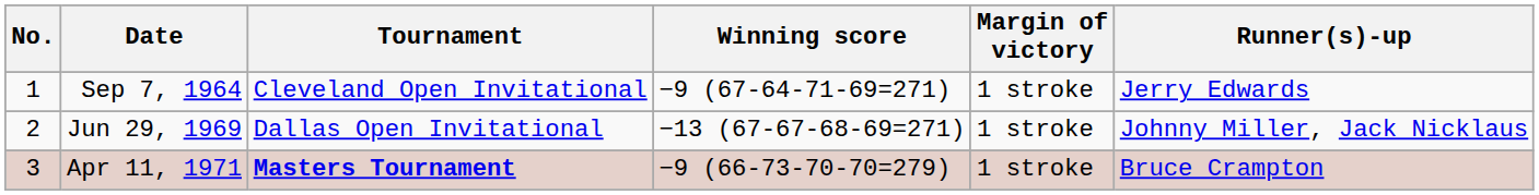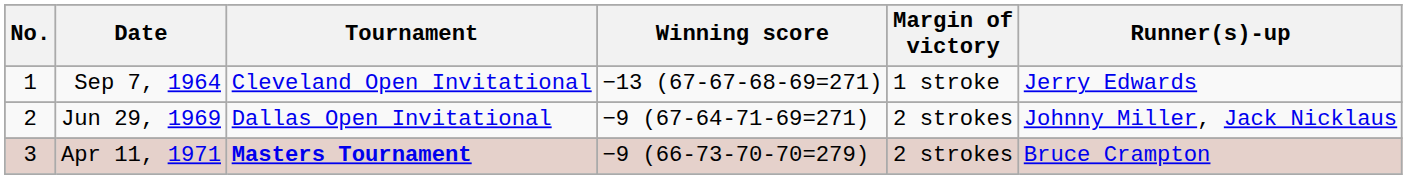Sep 7, 1964 | Winning score: −9 (67-64-71-69=271) -> −13 (67-67-68-69=271)
Jun 29, 1969 | Winning score: −13 (67-67-68-69=271) -> −9 (67-64-71-69=271)
Jun 29, 1969 | Margin of victory: 1 stroke -> 2 strokes
Apr 11, 1971 | Margin of victory: 1 stroke -> 2 strokes
